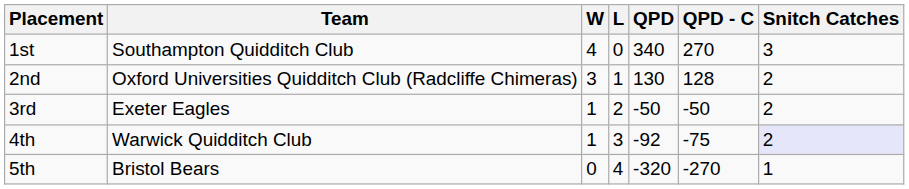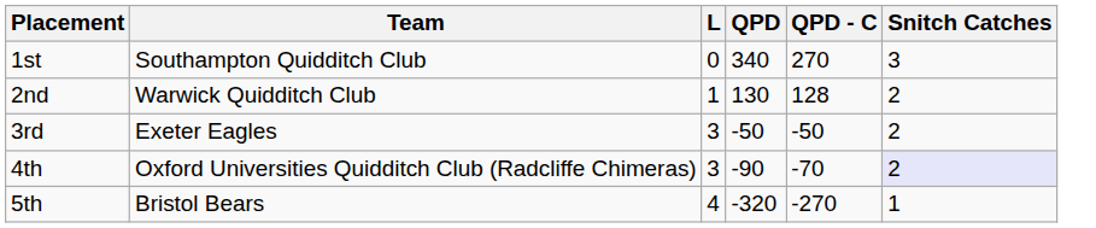- column: W | 4 | 3 | 1 | 1 | 0
2nd | Team: Oxford Universities Quidditch Club (Radcliffe Chimeras) -> Warwick Quidditch Club
3rd | L: 2 -> 3
4th | Team: Warwick Quidditch Club -> Oxford Universities Quidditch Club (Radcliffe Chimeras)
4th | QPD: -92 -> -90
4th | QPD - C: -75 -> -70
